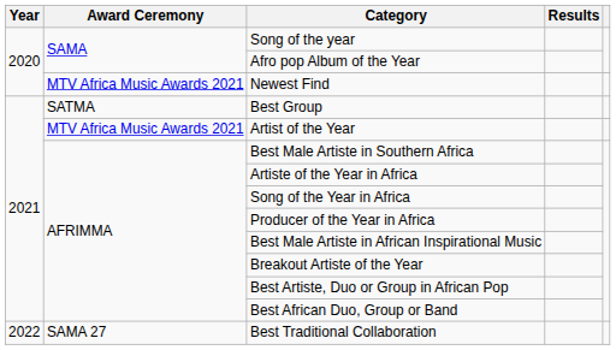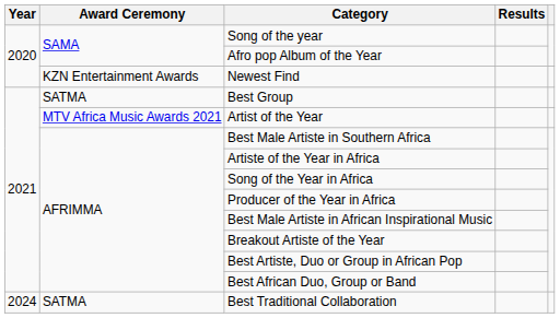Newest Find | Award Ceremony: MTV Africa Music Awards 2021 -> KZN Entertainment Awards
Best Traditional Collaboration | Year: 2022 -> 2024
Best Traditional Collaboration | Award Ceremony: SAMA 27 -> SATMA
